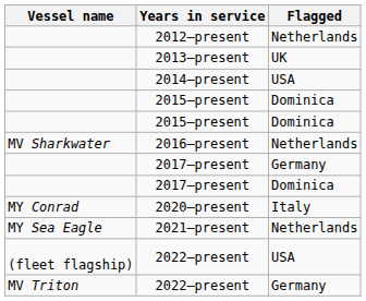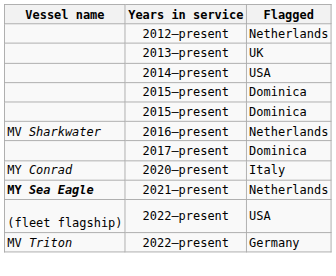- row: 2017–present | Germany
2021–present | Vessel name: normal -> bold
